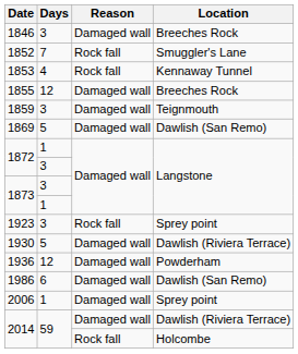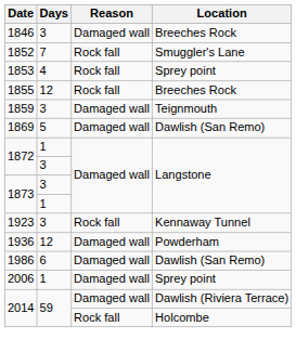1853 | Location: Kennaway Tunnel -> Sprey point
1855 | Reason: Damaged wall -> Rock fall
1923 | Location: Sprey point -> Kennaway Tunnel
- row: 1930 | 5 | Damaged wall | Dawlish (Riviera Terrace)
